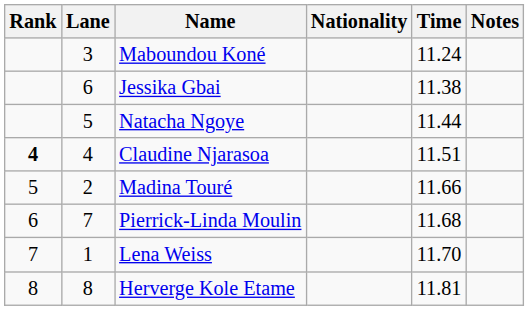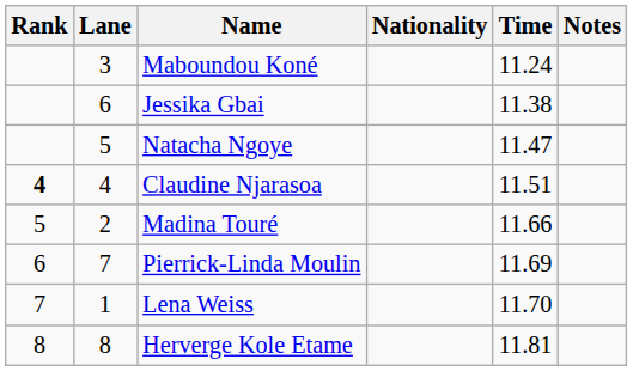Natacha Ngoye | Time: 11.44 -> 11.47
Pierrick-Linda Moulin | Time: 11.68 -> 11.69
